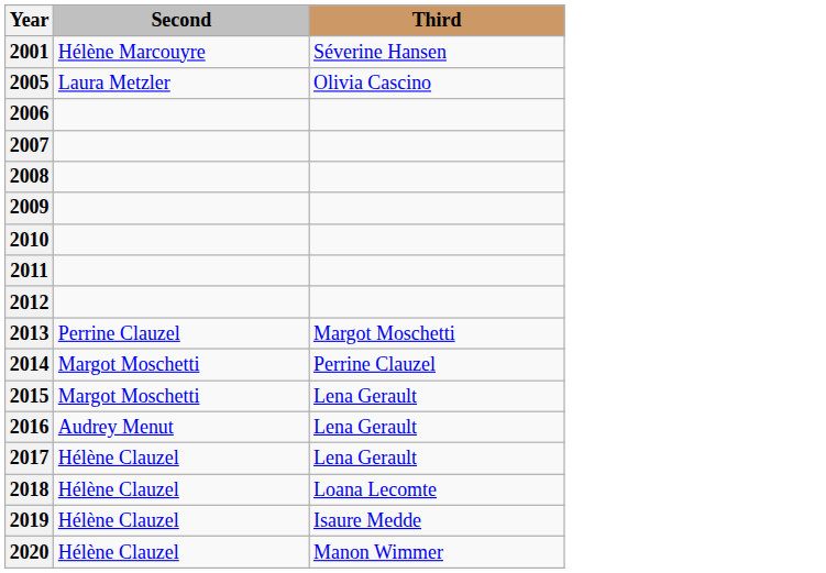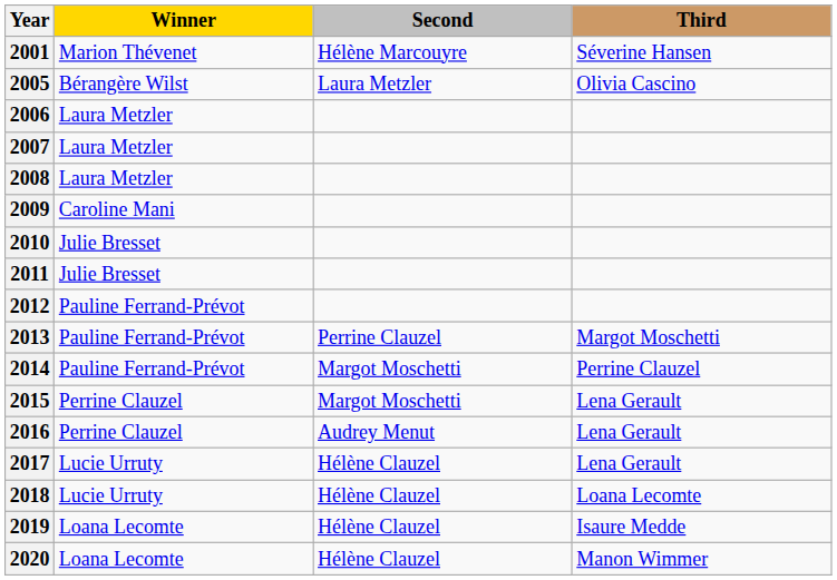+ column: Winner | Marion Thévenet | Bérangère Wilst | Laura Metzler | Laura Metzler | Laura Metzler | Caroline Mani | Julie Bresset | Julie Bresset | Pauline Ferrand-Prévot | Pauline Ferrand-Prévot | Pauline Ferrand-Prévot | Perrine Clauzel | Perrine Clauzel | Lucie Urruty | Lucie Urruty | Loana Lecomte | Loana Lecomte
